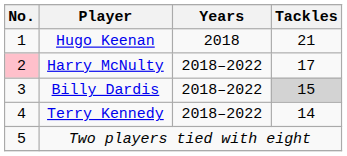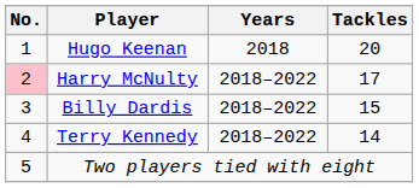Hugo Keenan | Tackles: 21 -> 20
Billy Dardis | Tackles: lightgrey background -> no background
